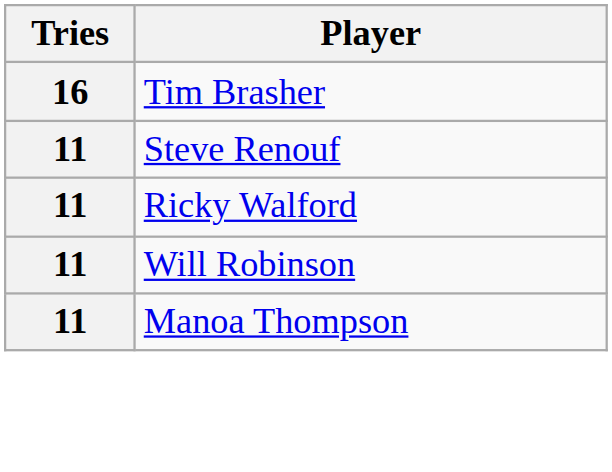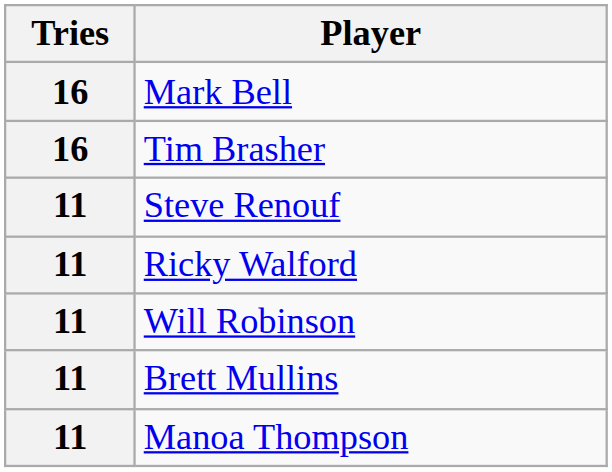+ row: 16 | Mark Bell
+ row: 11 | Brett Mullins
